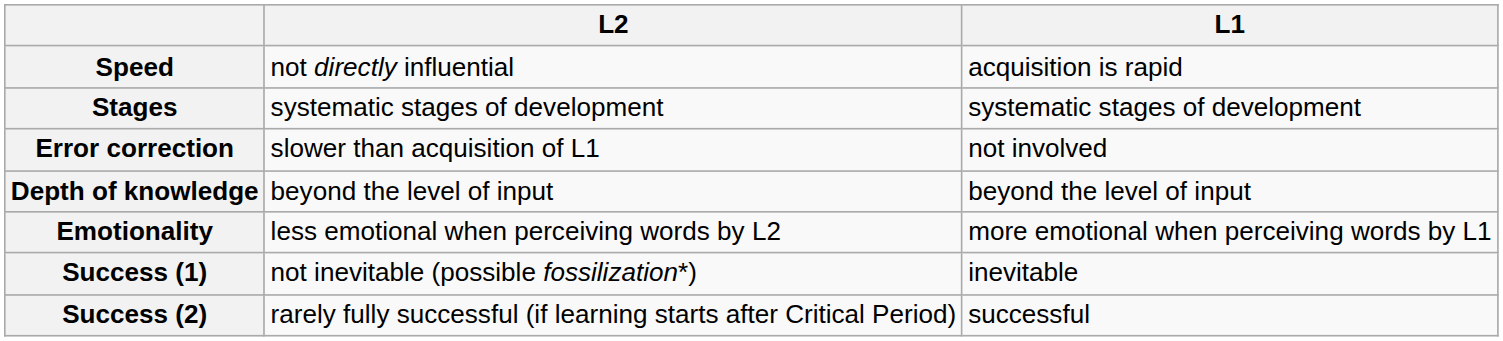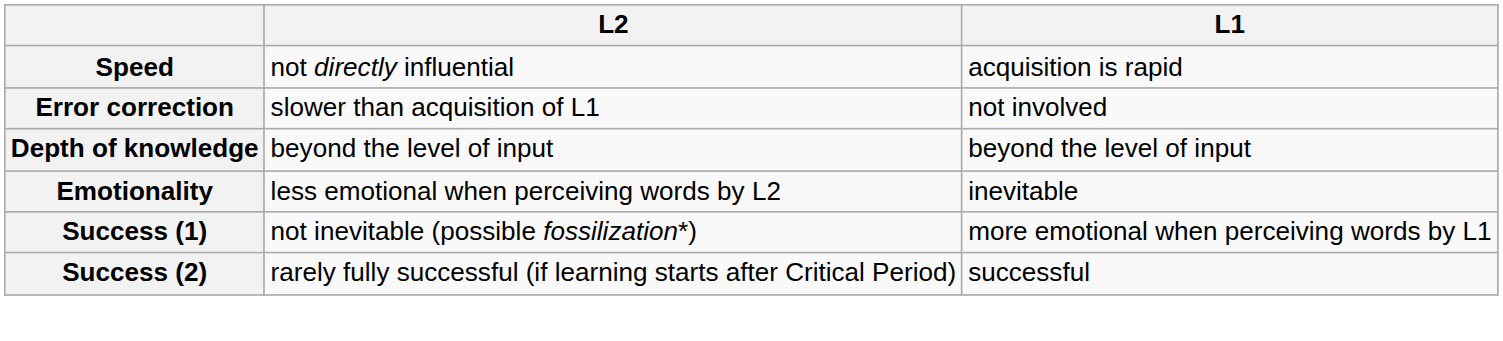- row: Stages | systematic stages of development | systematic stages of development
Emotionality | L1: more emotional when perceiving words by L1 -> inevitable
Success (1) | L1: inevitable -> more emotional when perceiving words by L1
